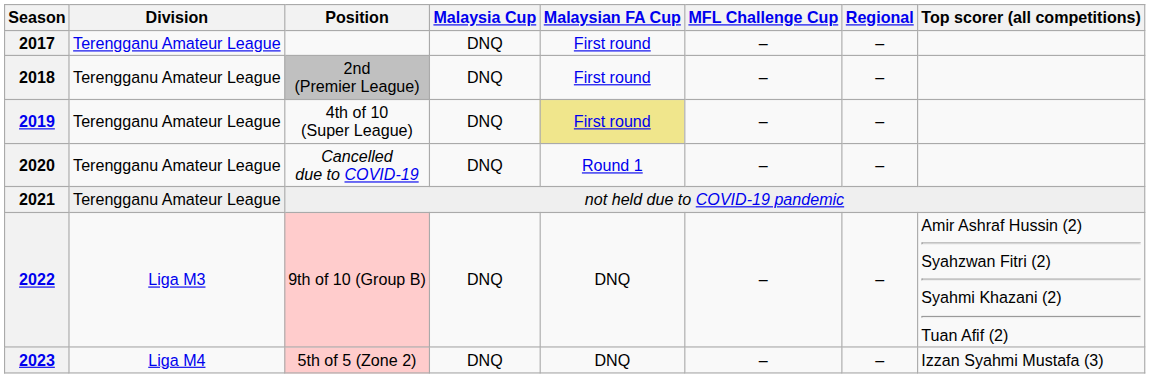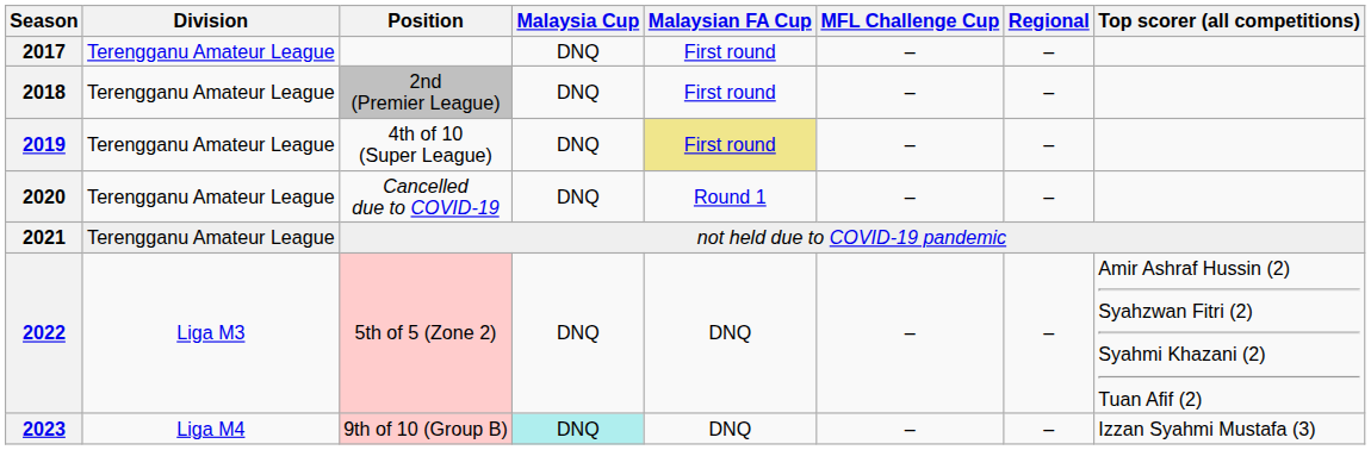2022 | Position: 9th of 10 (Group B) -> 5th of 5 (Zone 2)
2023 | Position: 5th of 5 (Zone 2) -> 9th of 10 (Group B)
2023 | Malaysia Cup: no background -> paleturquoise background
